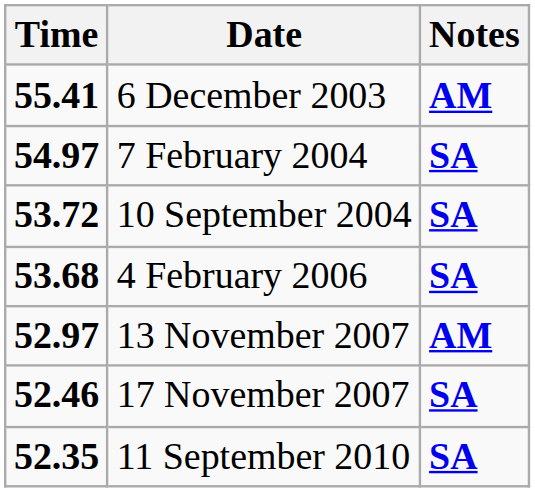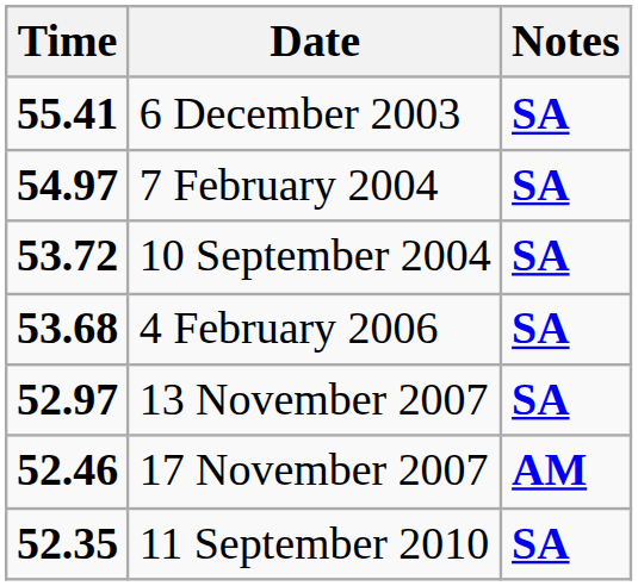6 December 2003 | Notes: AM -> SA
13 November 2007 | Notes: AM -> SA
17 November 2007 | Notes: SA -> AM
